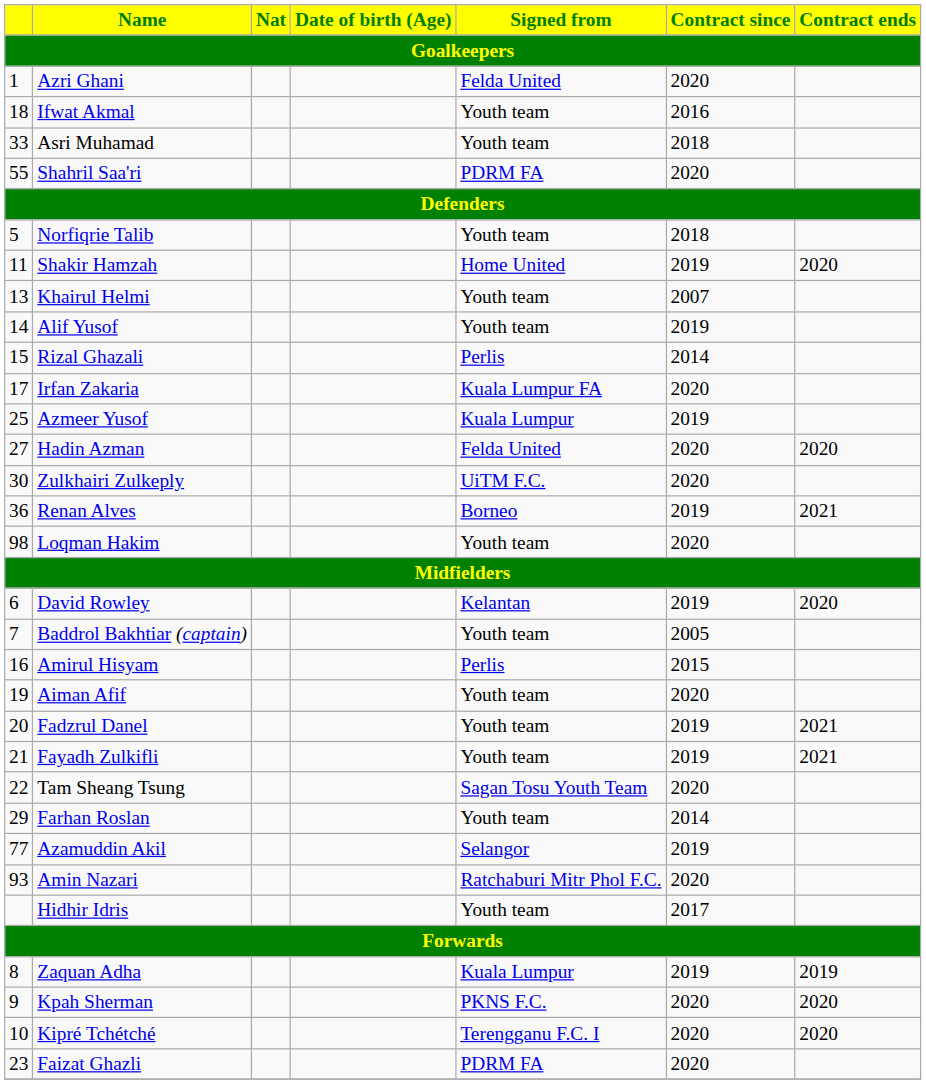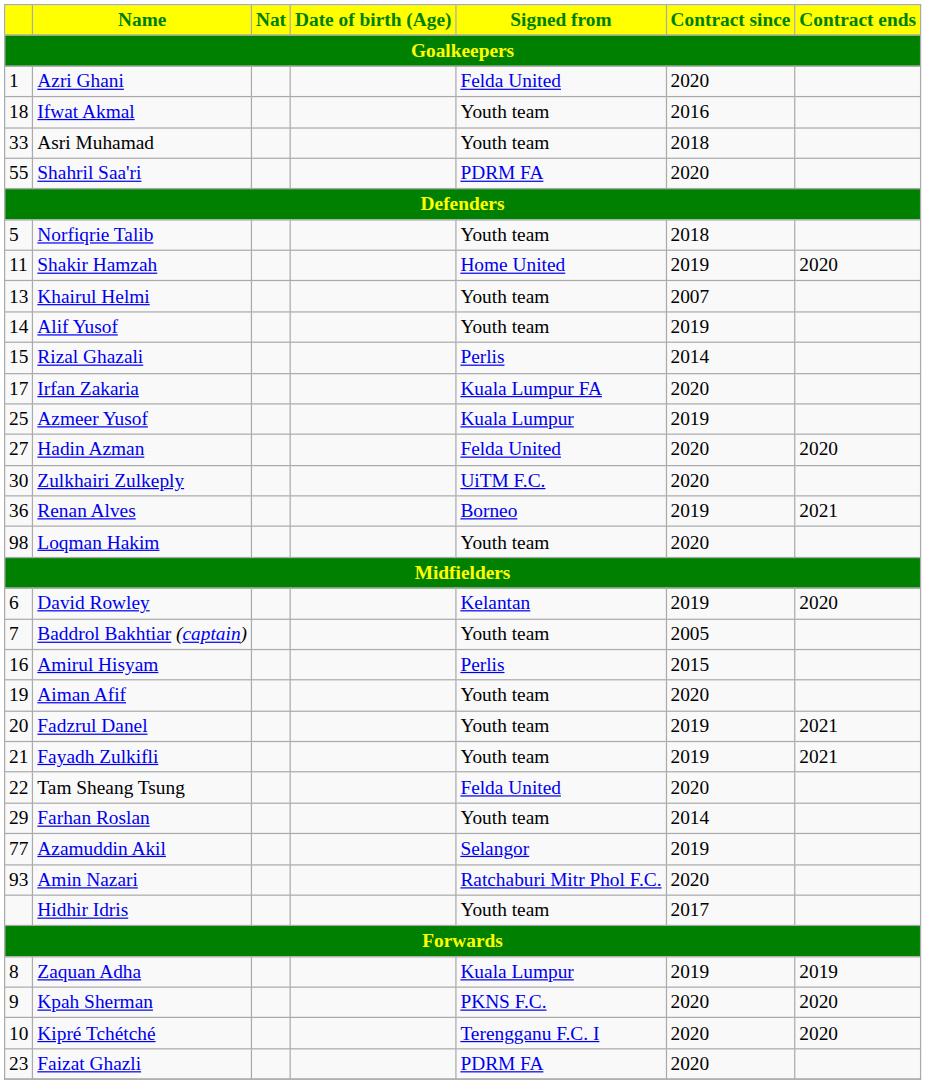Tam Sheang Tsung | Signed from: Sagan Tosu Youth Team -> Felda United
